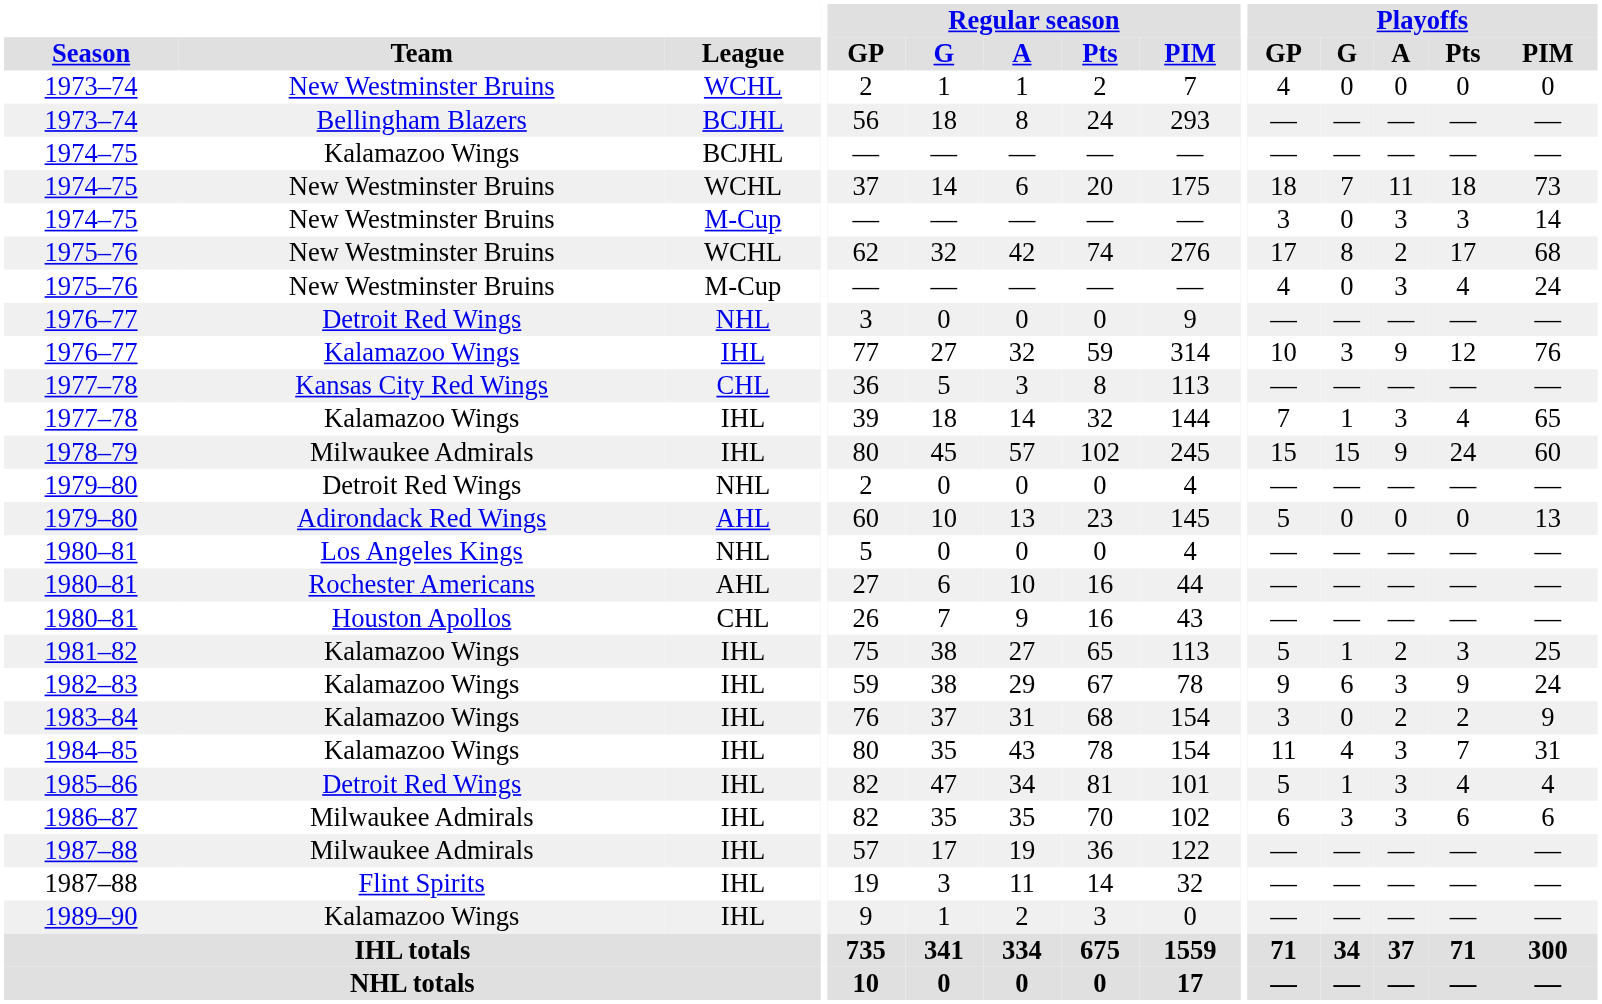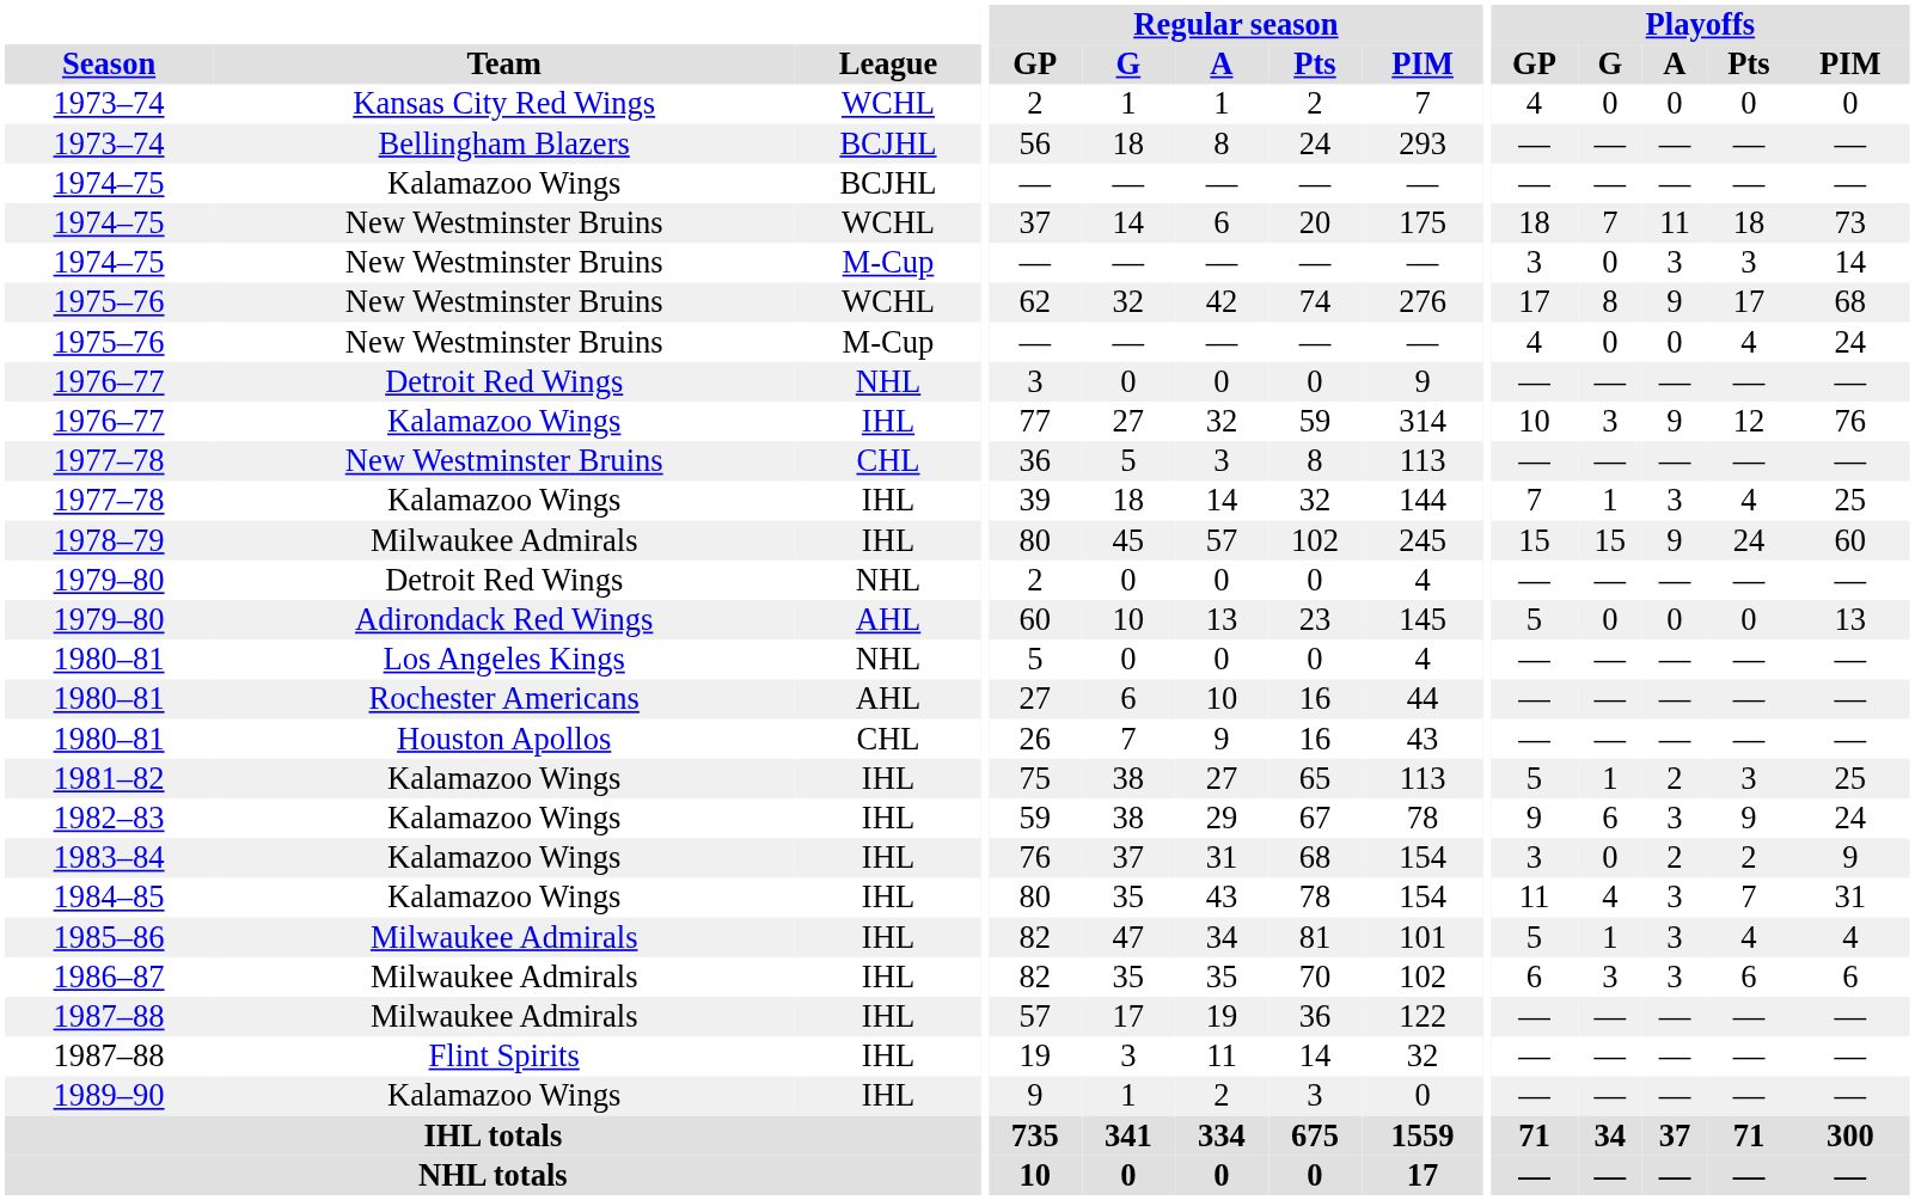1973–74 / WCHL | Team: New Westminster Bruins -> Kansas City Red Wings
1975–76 / WCHL | Playoffs / A: 2 -> 9
1975–76 / M-Cup | Playoffs / A: 3 -> 0
1977–78 / CHL | Team: Kansas City Red Wings -> New Westminster Bruins
1977–78 / IHL | Playoffs / PIM: 65 -> 25
1985–86 | Team: Detroit Red Wings -> Milwaukee Admirals
